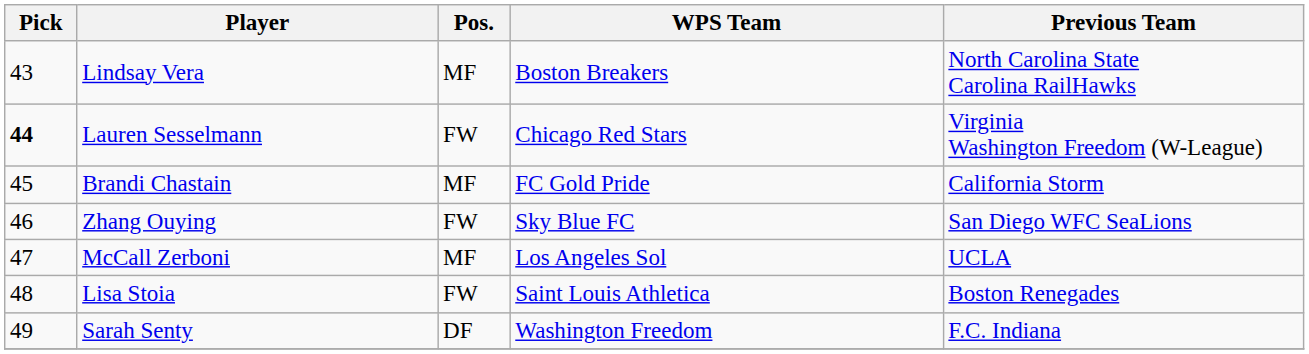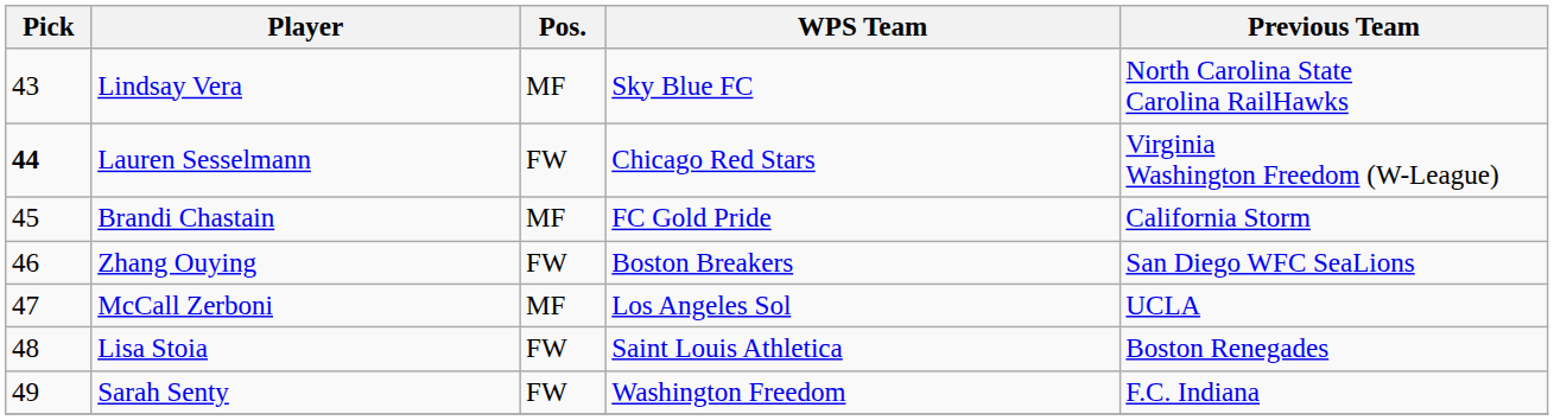Lindsay Vera | WPS Team: Boston Breakers -> Sky Blue FC
Zhang Ouying | WPS Team: Sky Blue FC -> Boston Breakers
Sarah Senty | Pos.: DF -> FW
